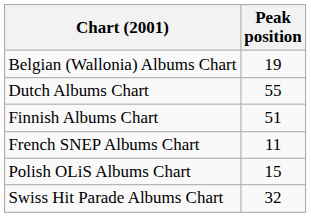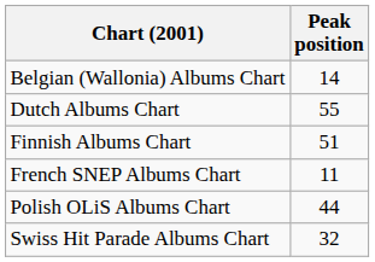Belgian (Wallonia) Albums Chart | Peak position: 19 -> 14
Polish OLiS Albums Chart | Peak position: 15 -> 44
